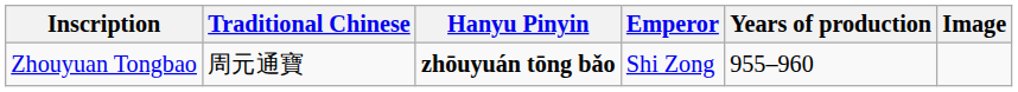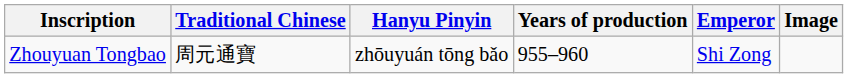columns swapped: Years of production <-> Emperor
Zhouyuan Tongbao | Hanyu Pinyin: bold -> normal
